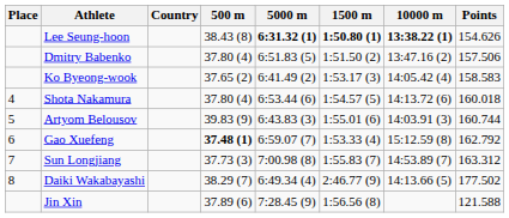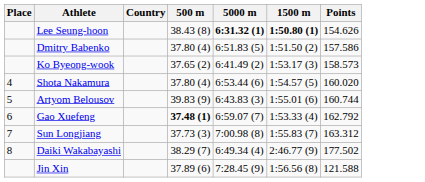- column: 10000 m | 13:38.22 (1) | 13:47.16 (2) | 14:05.42 (4) | 14:13.72 (6) | 14:03.91 (3) | 15:12.59 (8) | 14:53.89 (7) | 14:13.66 (5)
Dmitry Babenko | Points: 157.506 -> 157.586
Ko Byeong-wook | Points: 158.583 -> 158.573
Shota Nakamura | Points: 160.018 -> 160.020
